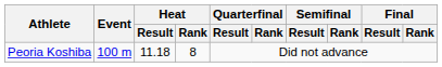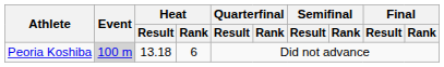Peoria Koshiba | Event: no background -> lightgrey background
Peoria Koshiba | Heat / Result: 11.18 -> 13.18
Peoria Koshiba | Heat / Rank: 8 -> 6
